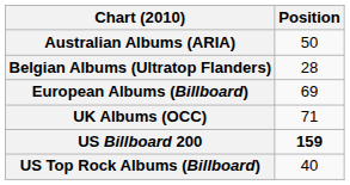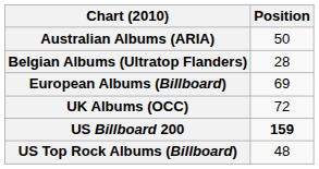UK Albums (OCC) | Position: 71 -> 72
US Top Rock Albums (Billboard) | Position: 40 -> 48
